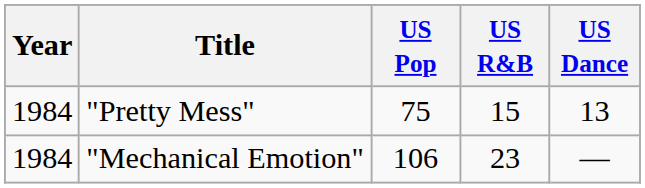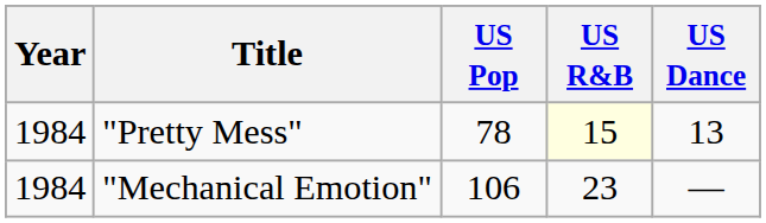"Pretty Mess" | US Pop: 75 -> 78
"Pretty Mess" | US R&B: no background -> lightyellow background
